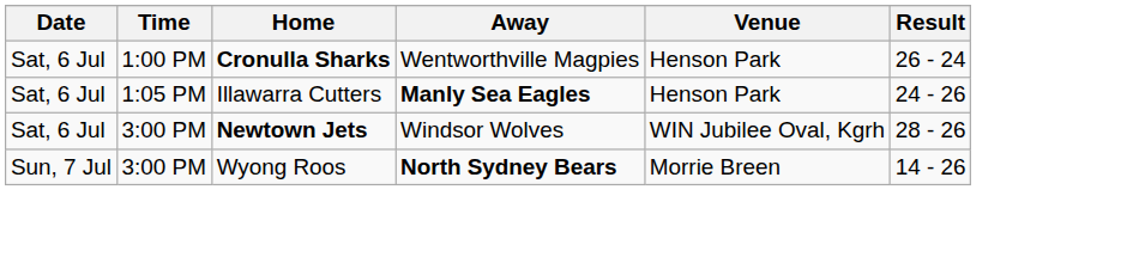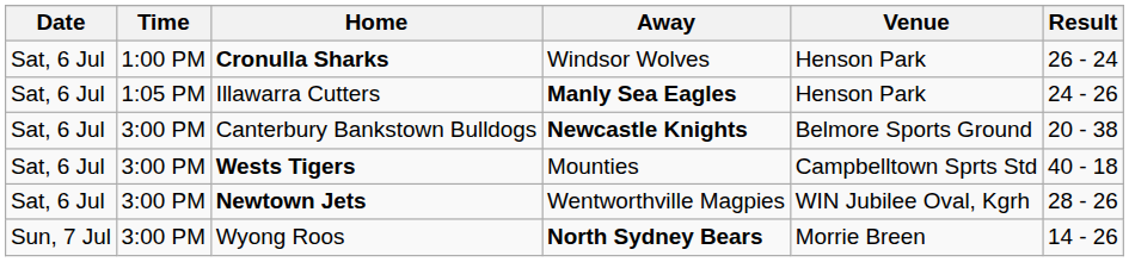Cronulla Sharks | Away: Wentworthville Magpies -> Windsor Wolves
+ row: Sat, 6 Jul | 3:00 PM | Canterbury Bankstown Bulldogs | Newcastle Knights | Belmore Sports Ground | 20 - 38
+ row: Sat, 6 Jul | 3:00 PM | Wests Tigers | Mounties | Campbelltown Sprts Std | 40 - 18
Newtown Jets | Away: Windsor Wolves -> Wentworthville Magpies
